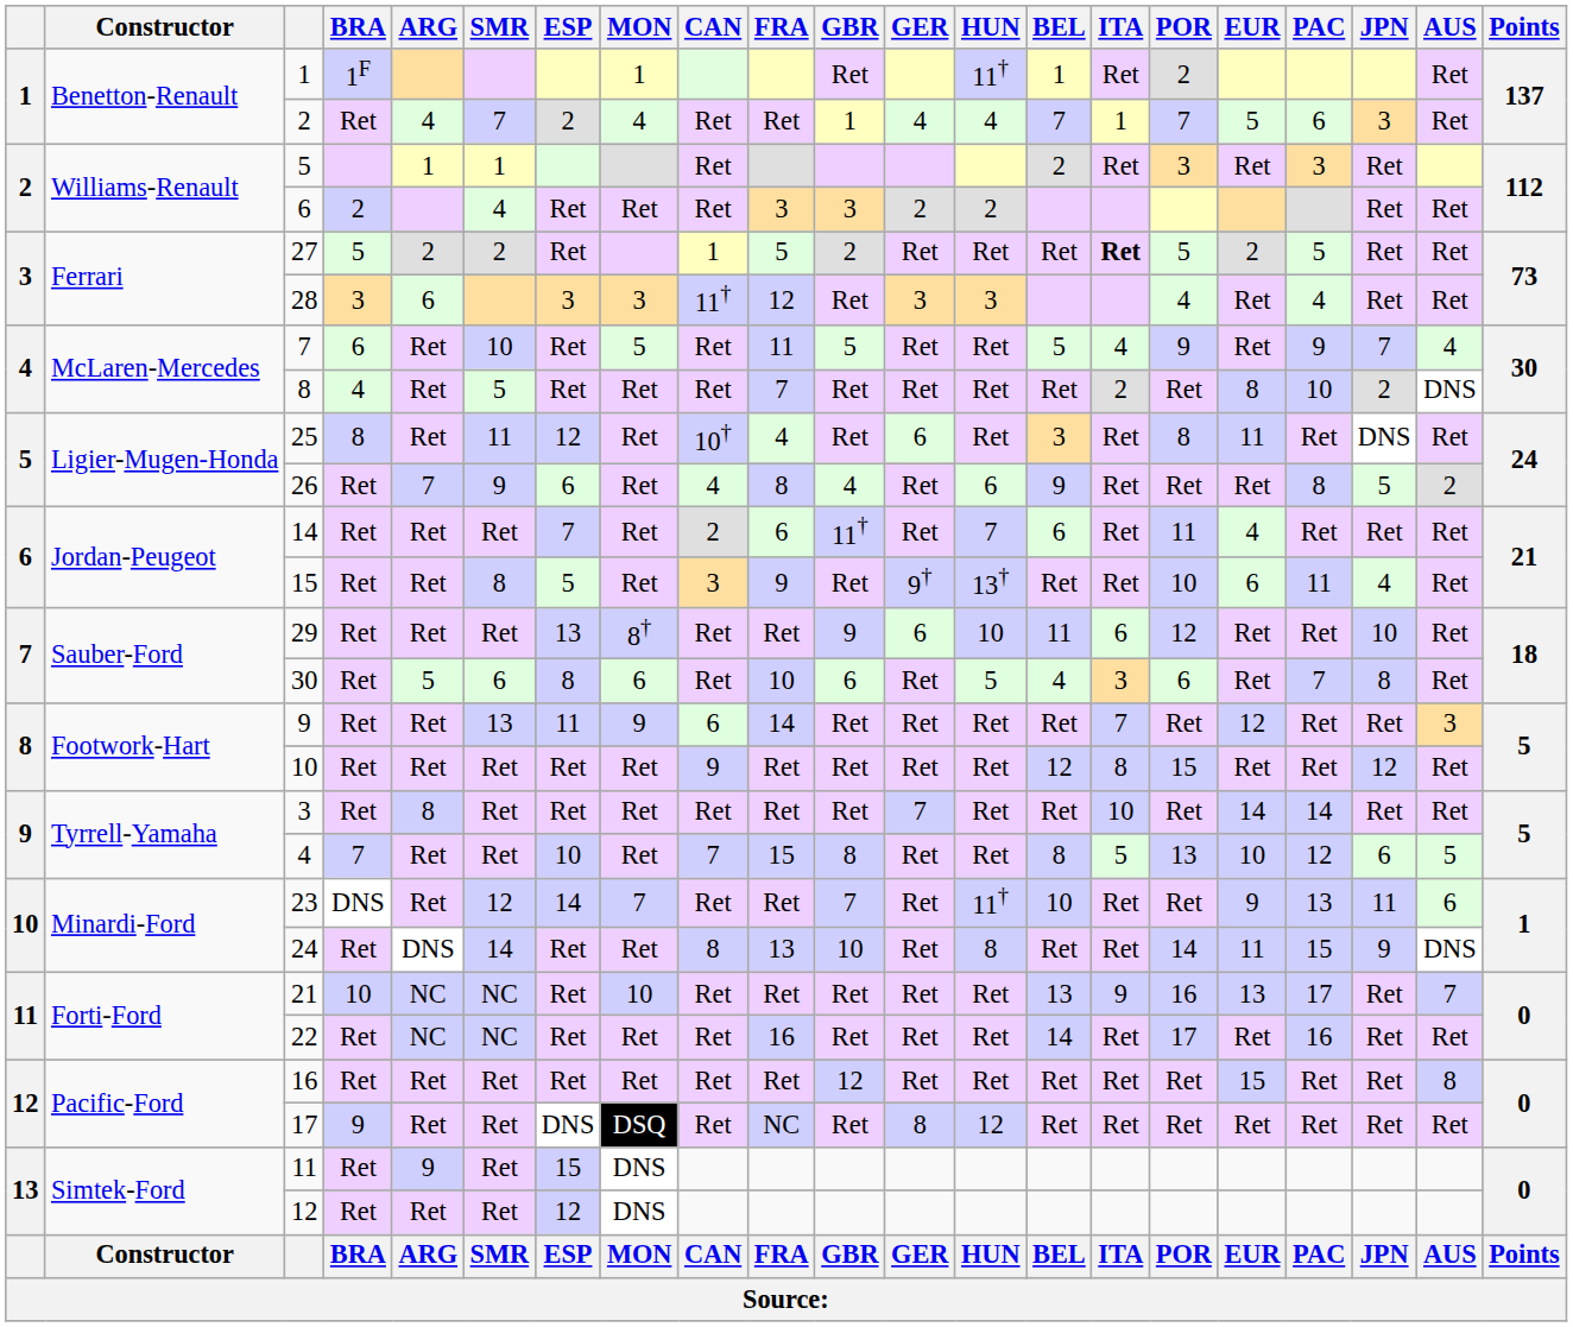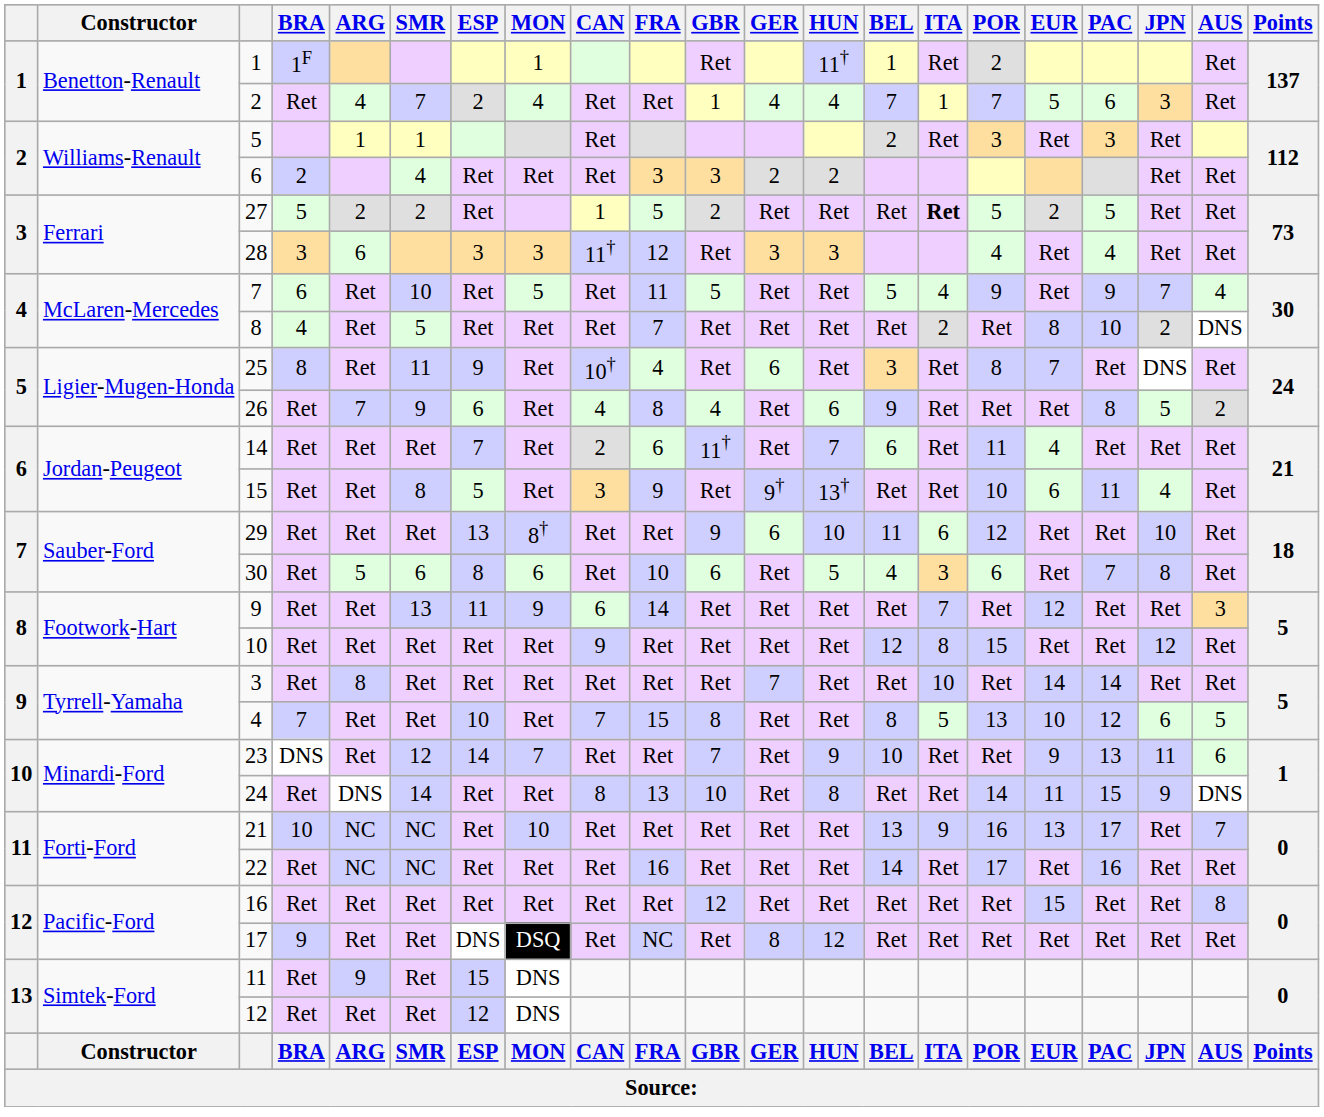25 | ESP: 12 -> 9
25 | EUR: 11 -> 7
23 | HUN: 11† -> 9
